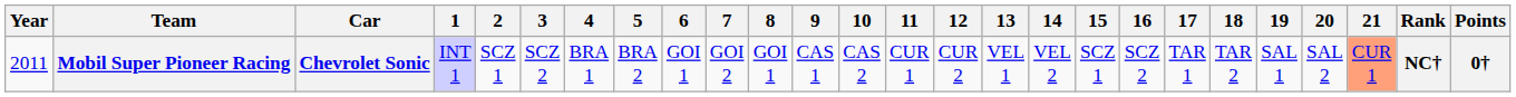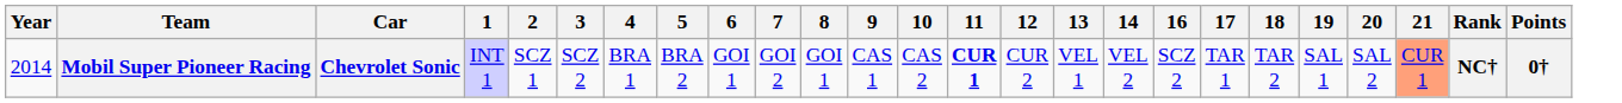- column: 15 | SCZ 1
Mobil Super Pioneer Racing | Year: 2011 -> 2014
Mobil Super Pioneer Racing | 11: normal -> bold
